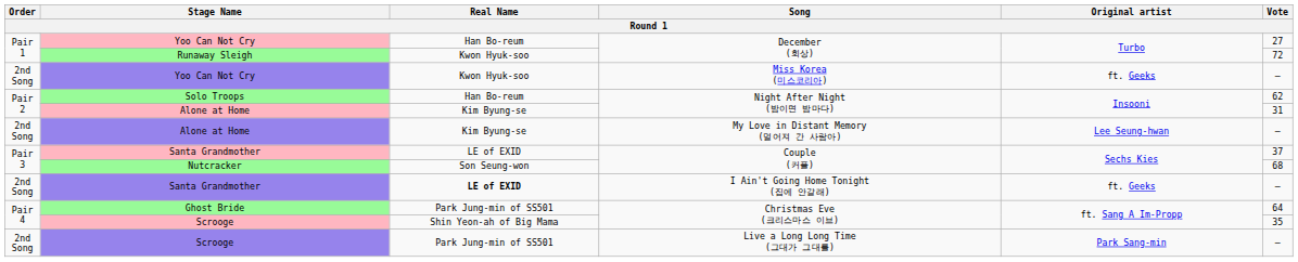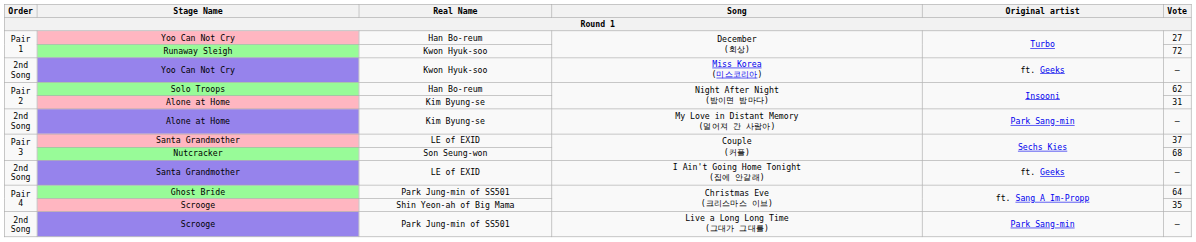Alone at Home / My Love in Distant Memory (멀어져 간 사람아) | Original artist: Lee Seung-hwan -> Park Sang-min
Santa Grandmother / I Ain't Going Home Tonight (집에 안갈래) | Real Name: bold -> normal
